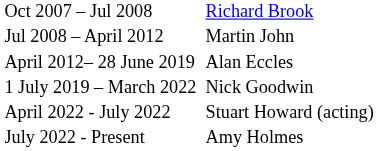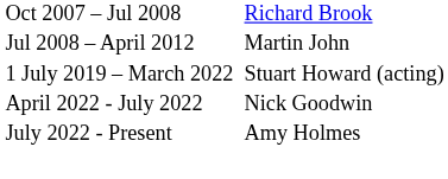- row: April 2012– 28 June 2019 | Alan Eccles
1 July 2019 – March 2022 | column 3: Nick Goodwin -> Stuart Howard (acting)
April 2022 - July 2022 | column 3: Stuart Howard (acting) -> Nick Goodwin
